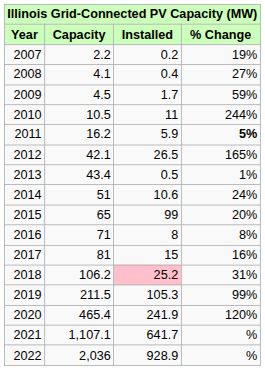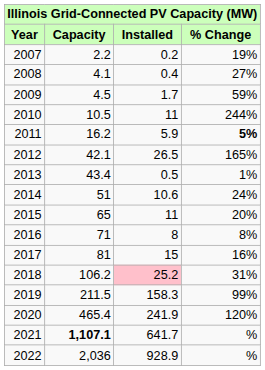2015 | Installed: 99 -> 11
2019 | Installed: 105.3 -> 158.3
2021 | Capacity: normal -> bold
